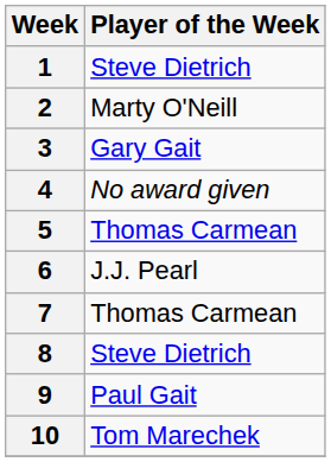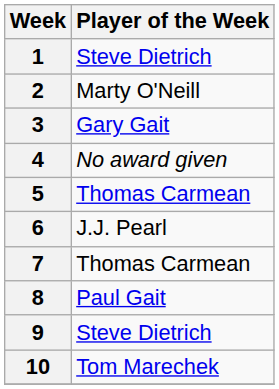8 | Player of the Week: Steve Dietrich -> Paul Gait
9 | Player of the Week: Paul Gait -> Steve Dietrich
